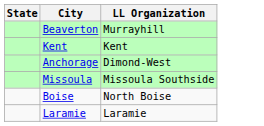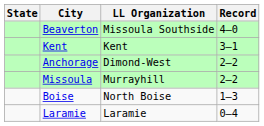+ column: Record | 4–0 | 3–1 | 2–2 | 2–2 | 1–3 | 0–4
Beaverton | LL Organization: Murrayhill -> Missoula Southside
Missoula | LL Organization: Missoula Southside -> Murrayhill
